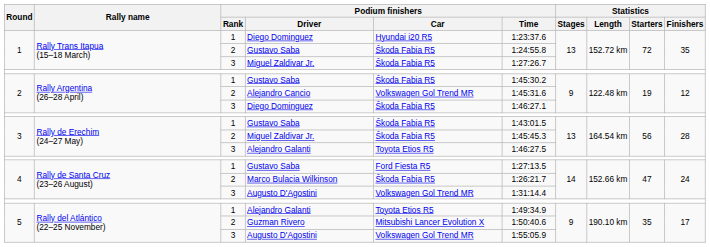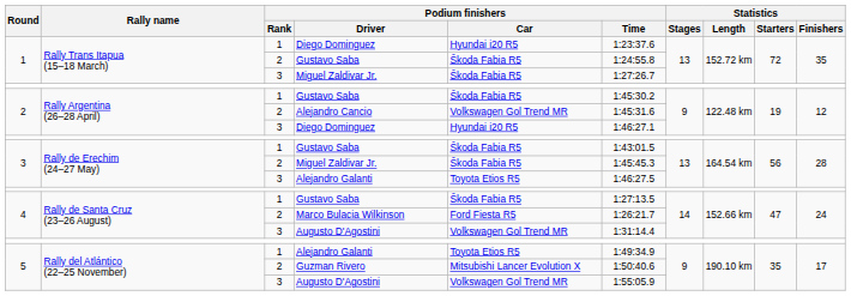2 / Diego Dominguez | Podium finishers / Car: Škoda Fabia R5 -> Hyundai i20 R5
4 / Gustavo Saba | Podium finishers / Car: Ford Fiesta R5 -> Škoda Fabia R5
Marco Bulacia Wilkinson | Podium finishers / Car: Škoda Fabia R5 -> Ford Fiesta R5
